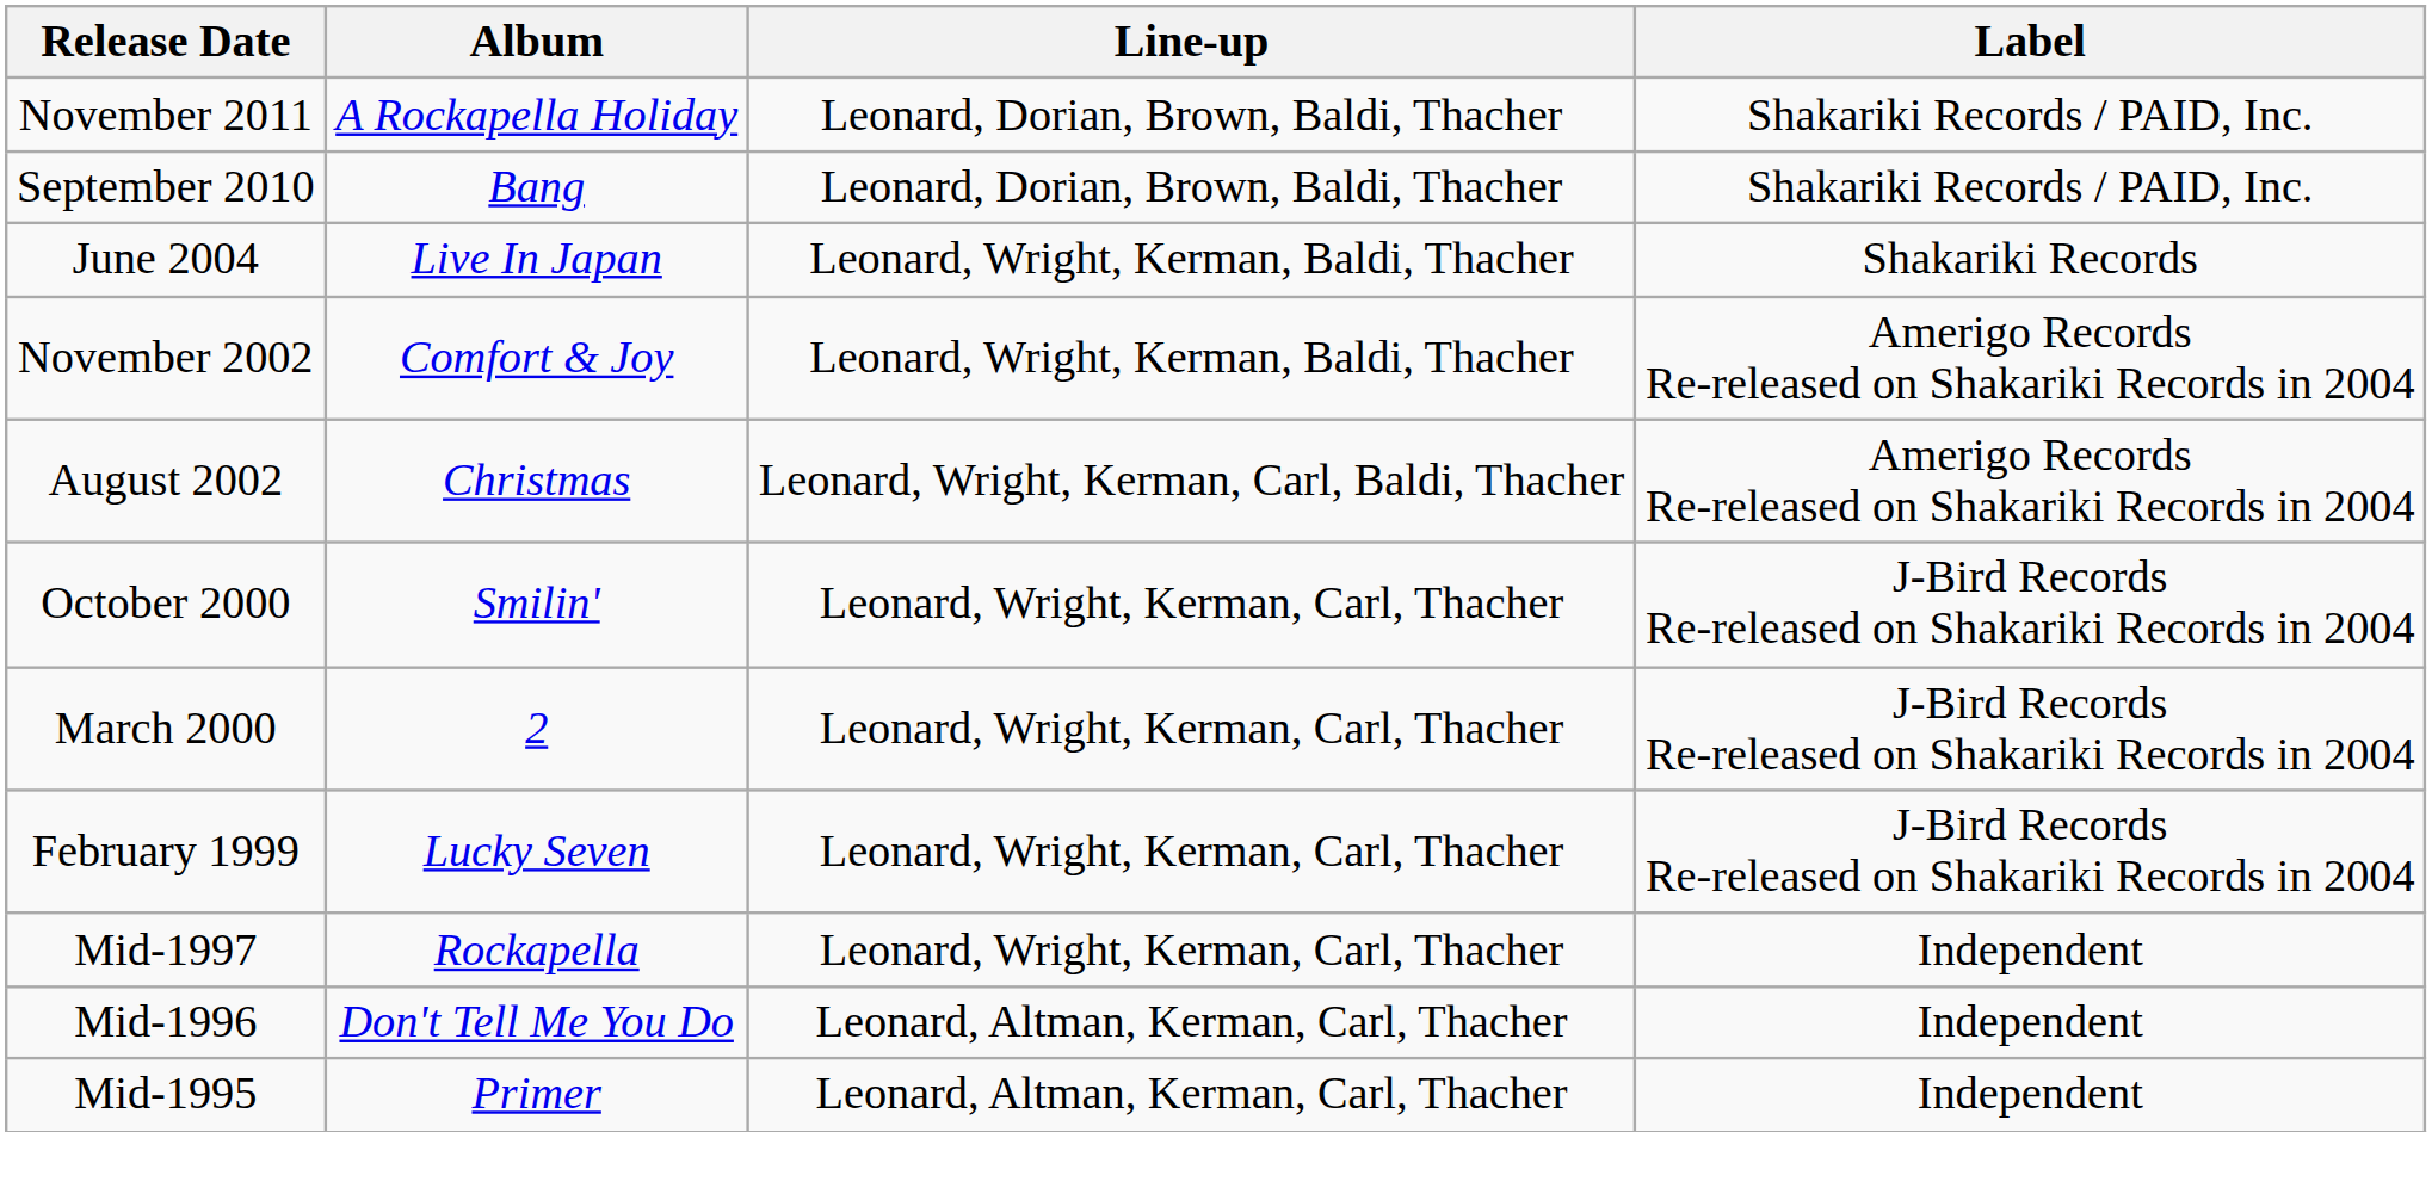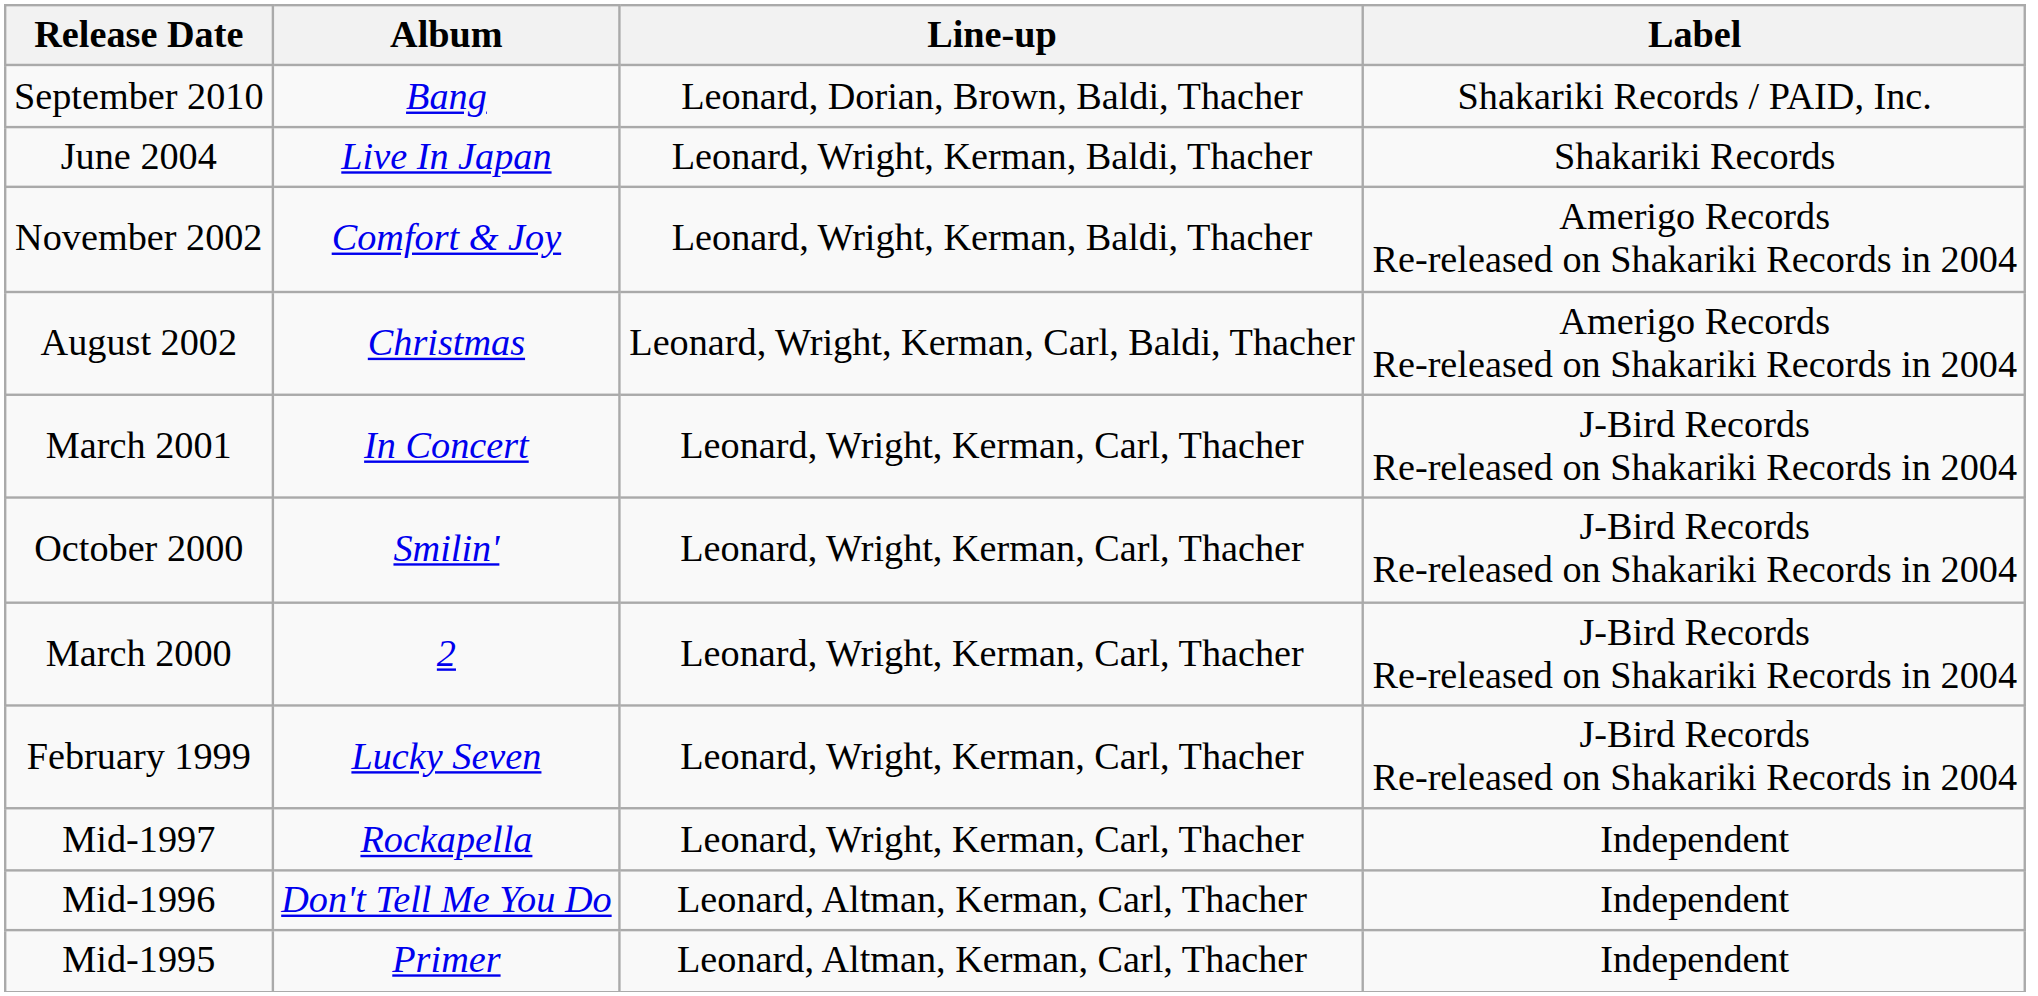- row: November 2011 | A Rockapella Holiday | Leonard, Dorian, Brown, Baldi, Thacher | Shakariki Records / PAID, Inc.
+ row: March 2001 | In Concert | Leonard, Wright, Kerman, Carl, Thacher | J-Bird Records Re-released on Shakariki Records in 2004
